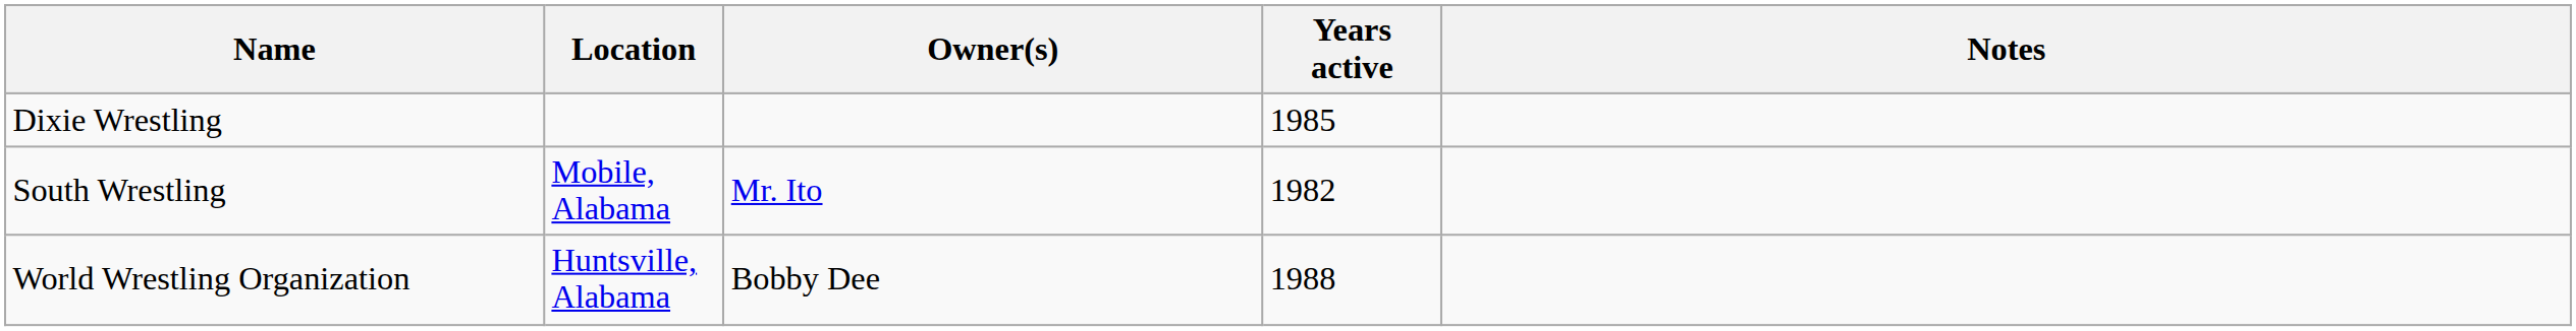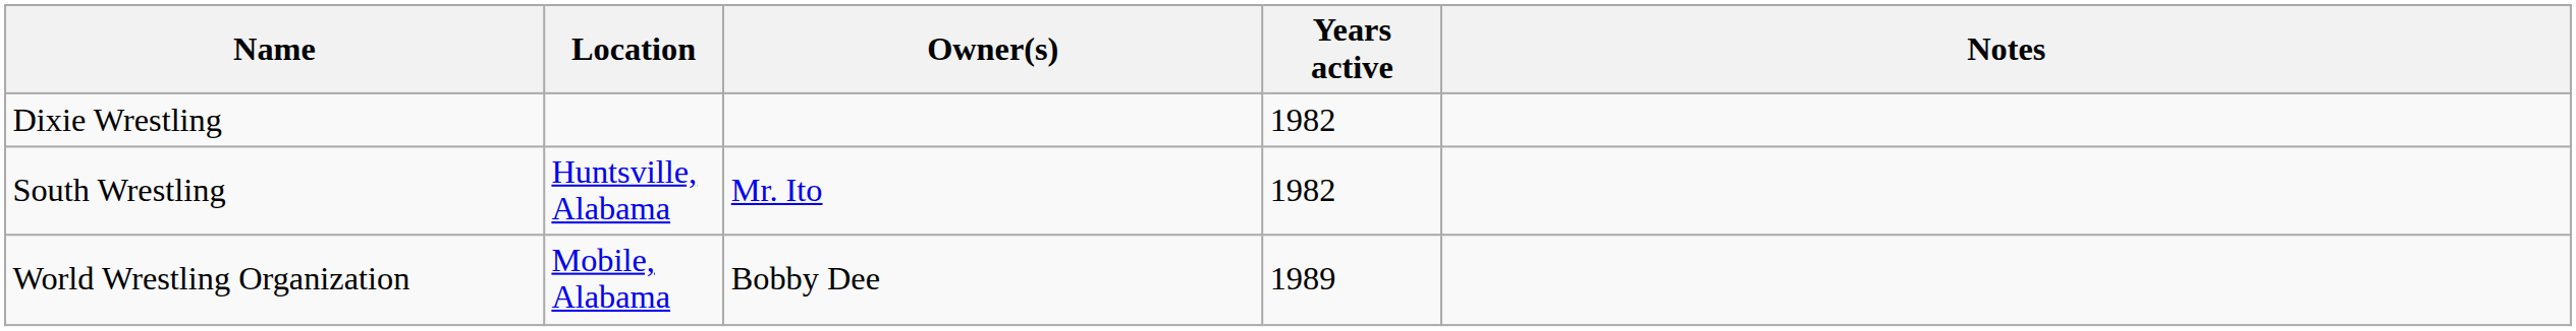Dixie Wrestling | Years active: 1985 -> 1982
South Wrestling | Location: Mobile, Alabama -> Huntsville, Alabama
World Wrestling Organization | Location: Huntsville, Alabama -> Mobile, Alabama
World Wrestling Organization | Years active: 1988 -> 1989
